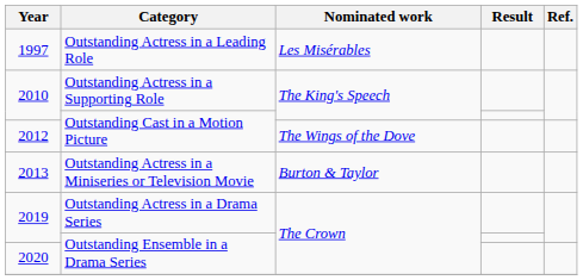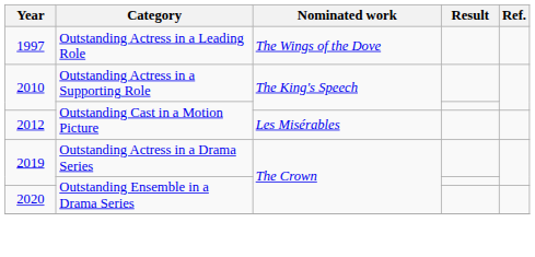1997 | Nominated work: Les Misérables -> The Wings of the Dove
2012 | Nominated work: The Wings of the Dove -> Les Misérables
- row: 2013 | Outstanding Actress in a Miniseries or Television Movie | Burton & Taylor
